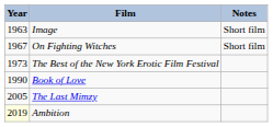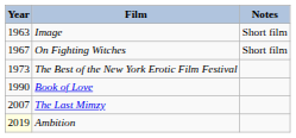The Last Mimzy | Year: 2005 -> 2007
